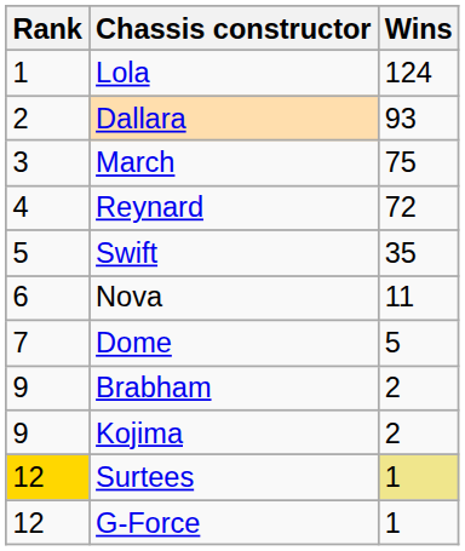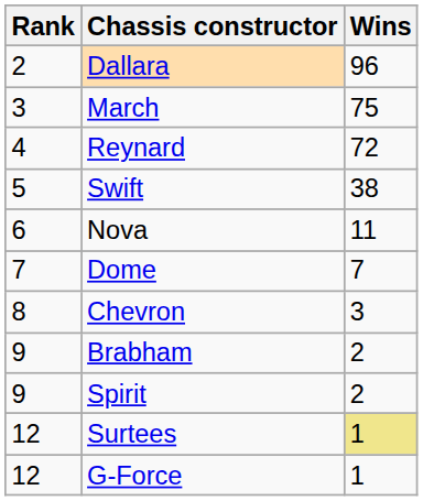- row: 1 | Lola | 124
Dallara | Wins: 93 -> 96
Swift | Wins: 35 -> 38
Dome | Wins: 5 -> 7
+ row: 8 | Chevron | 3
- row: 9 | Kojima | 2
+ row: 9 | Spirit | 2
Surtees | Rank: gold background -> no background
